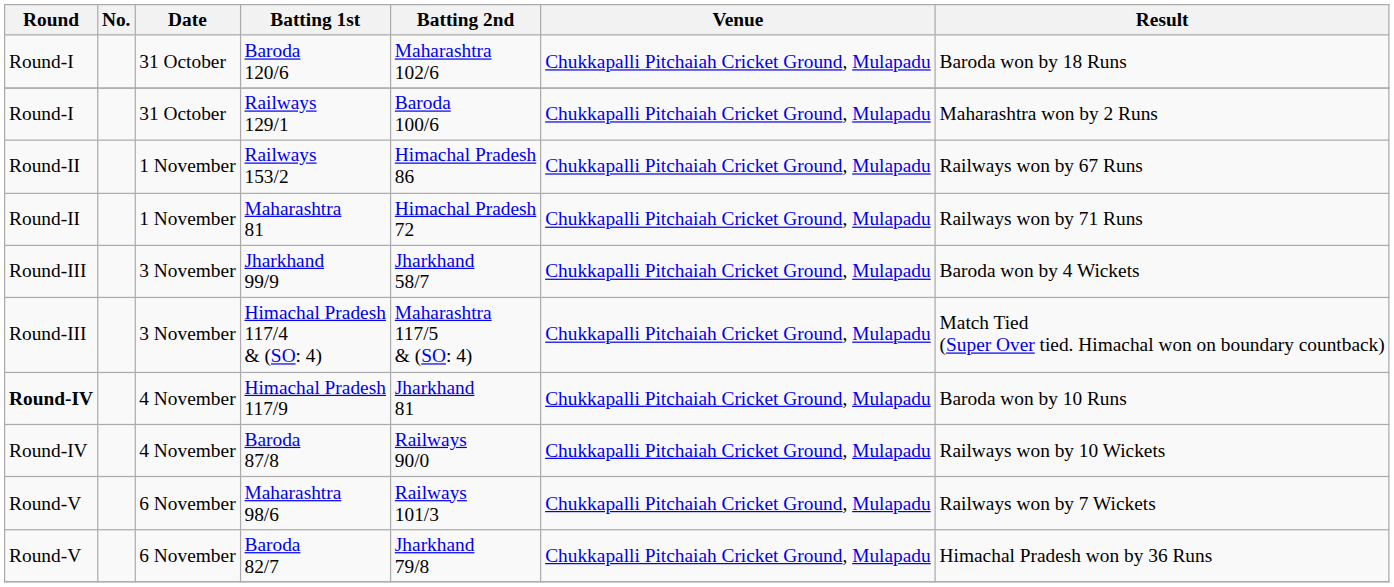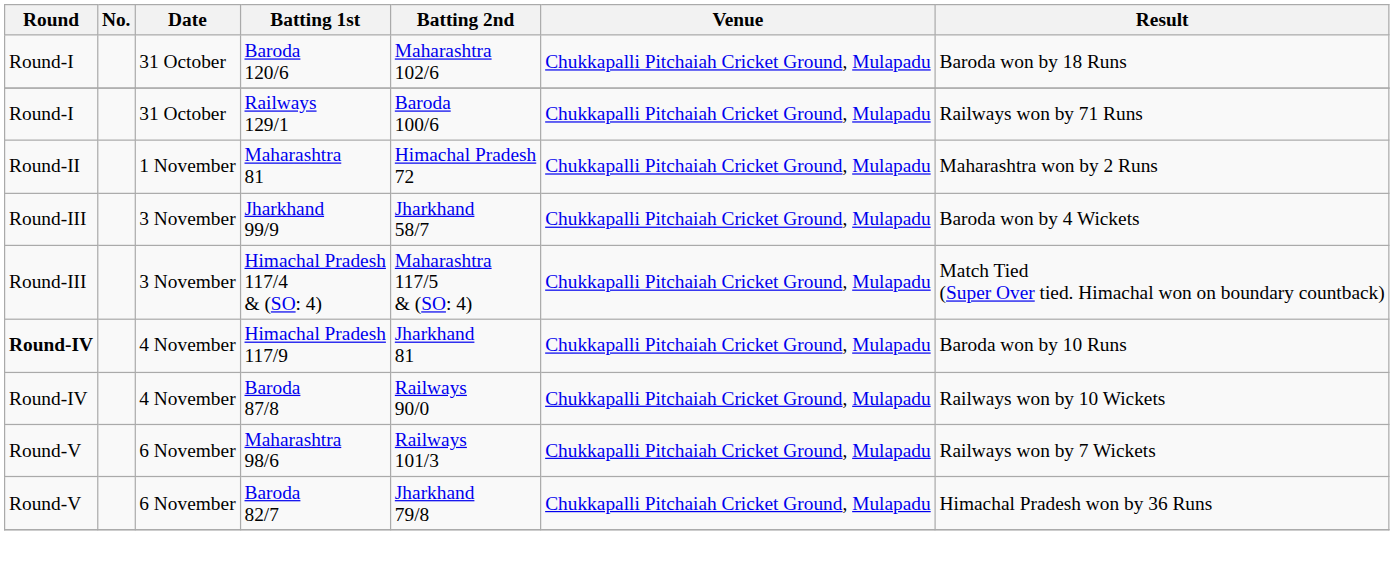Railways 129/1 | Result: Maharashtra won by 2 Runs -> Railways won by 71 Runs
- row: Round-II | 1 November | Railways 153/2 | Himachal Pradesh 86 | Chukkapalli Pitchaiah Cricket Ground, Mulapadu | Railways won by 67 Runs
Maharashtra 81 | Result: Railways won by 71 Runs -> Maharashtra won by 2 Runs
